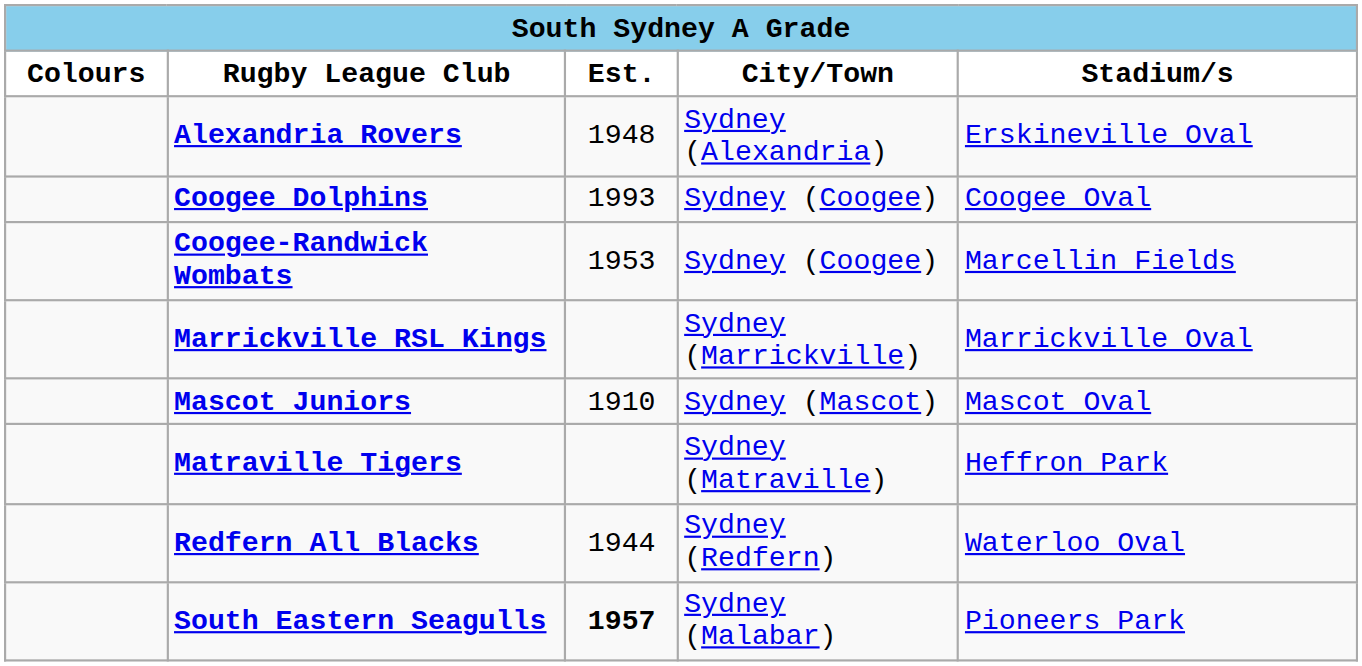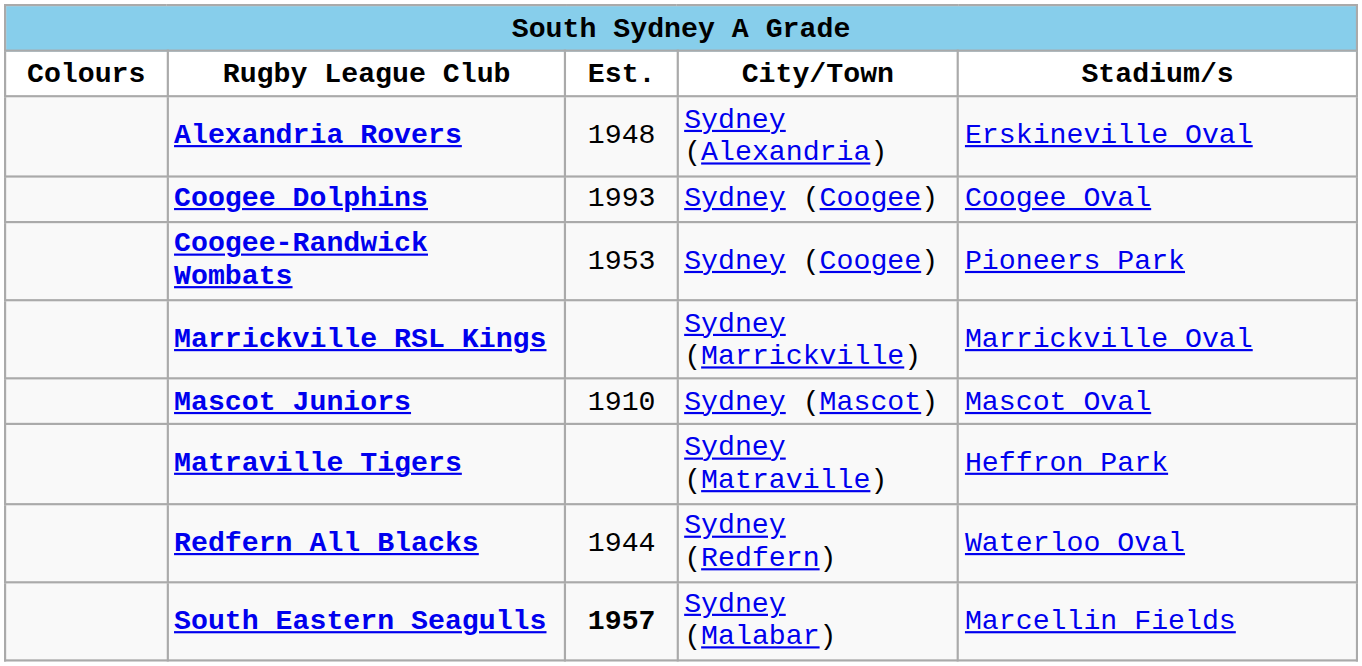Coogee-Randwick Wombats | Stadium/s: Marcellin Fields -> Pioneers Park
South Eastern Seagulls | Stadium/s: Pioneers Park -> Marcellin Fields
